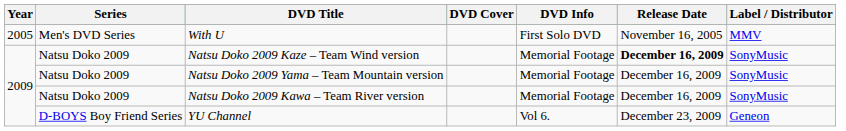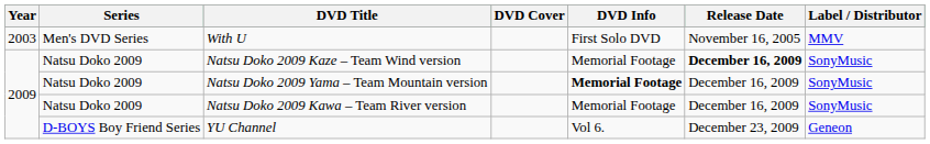With U | Year: 2005 -> 2003
Natsu Doko 2009 Yama – Team Mountain version | DVD Info: normal -> bold
